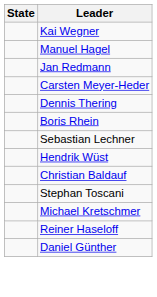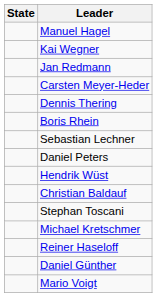rows swapped: Manuel Hagel <-> Kai Wegner
+ row: Daniel Peters
+ row: Mario Voigt
